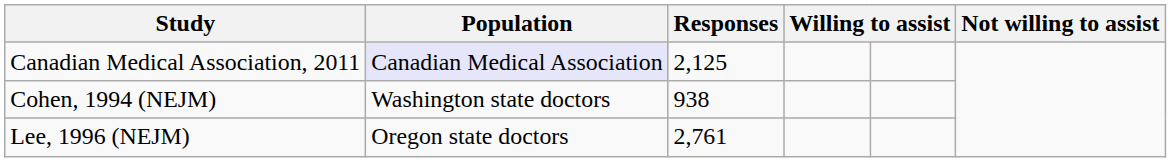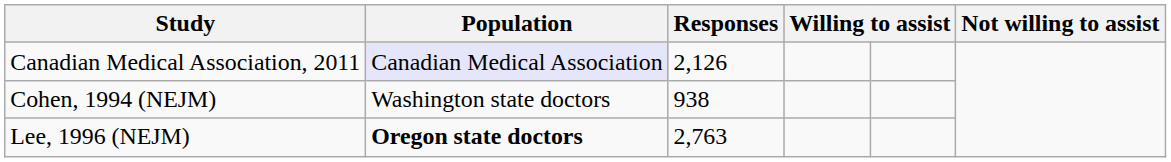Canadian Medical Association, 2011 | Responses: 2,125 -> 2,126
Lee, 1996 (NEJM) | Population: normal -> bold
Lee, 1996 (NEJM) | Responses: 2,761 -> 2,763
